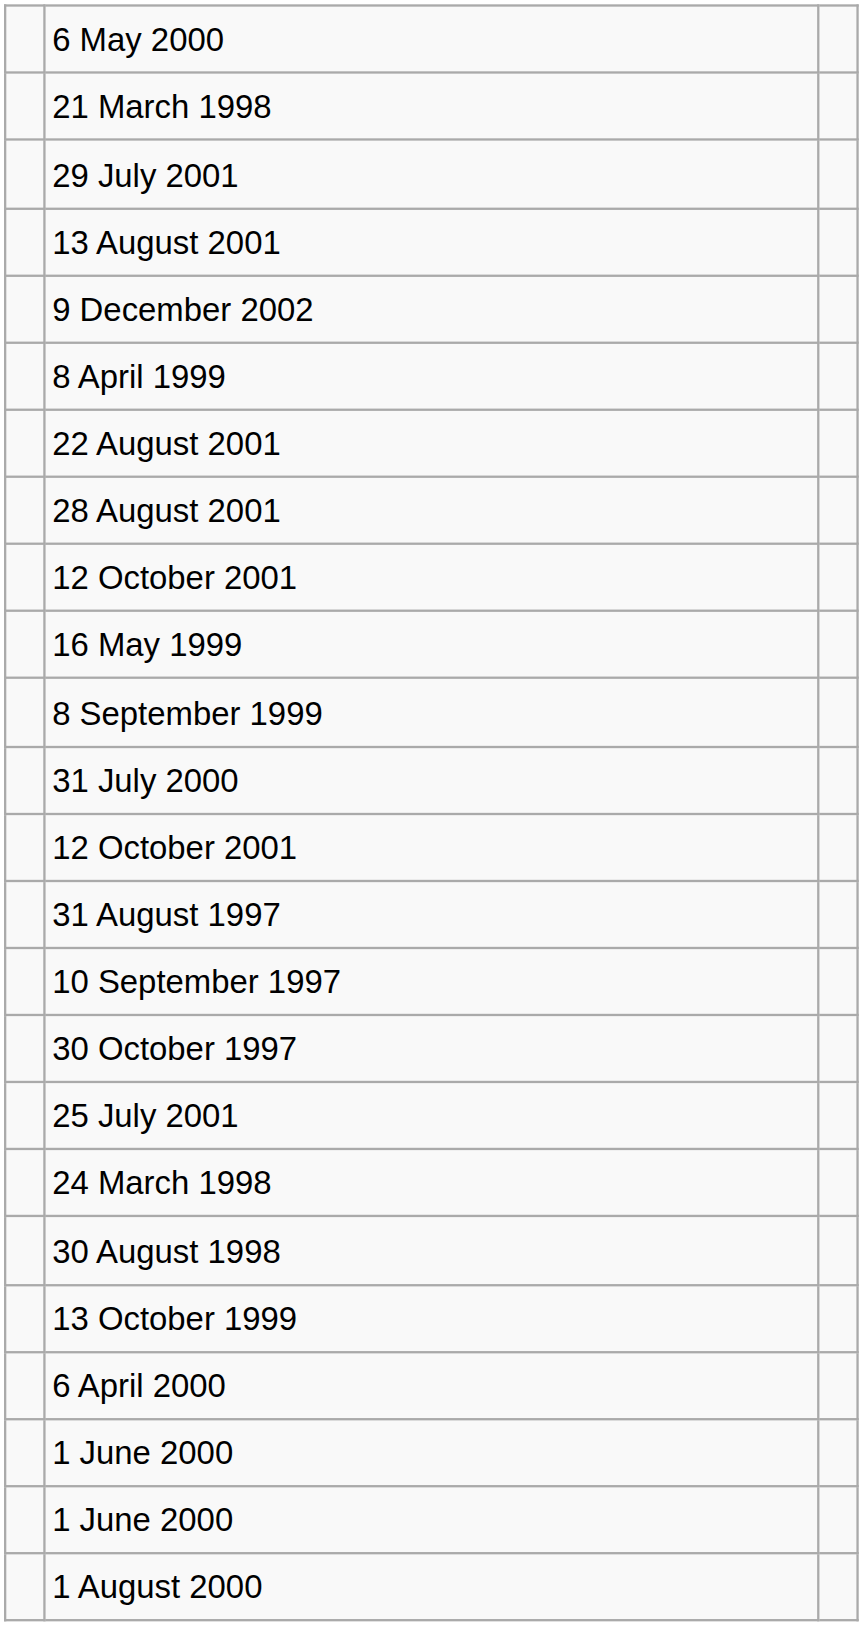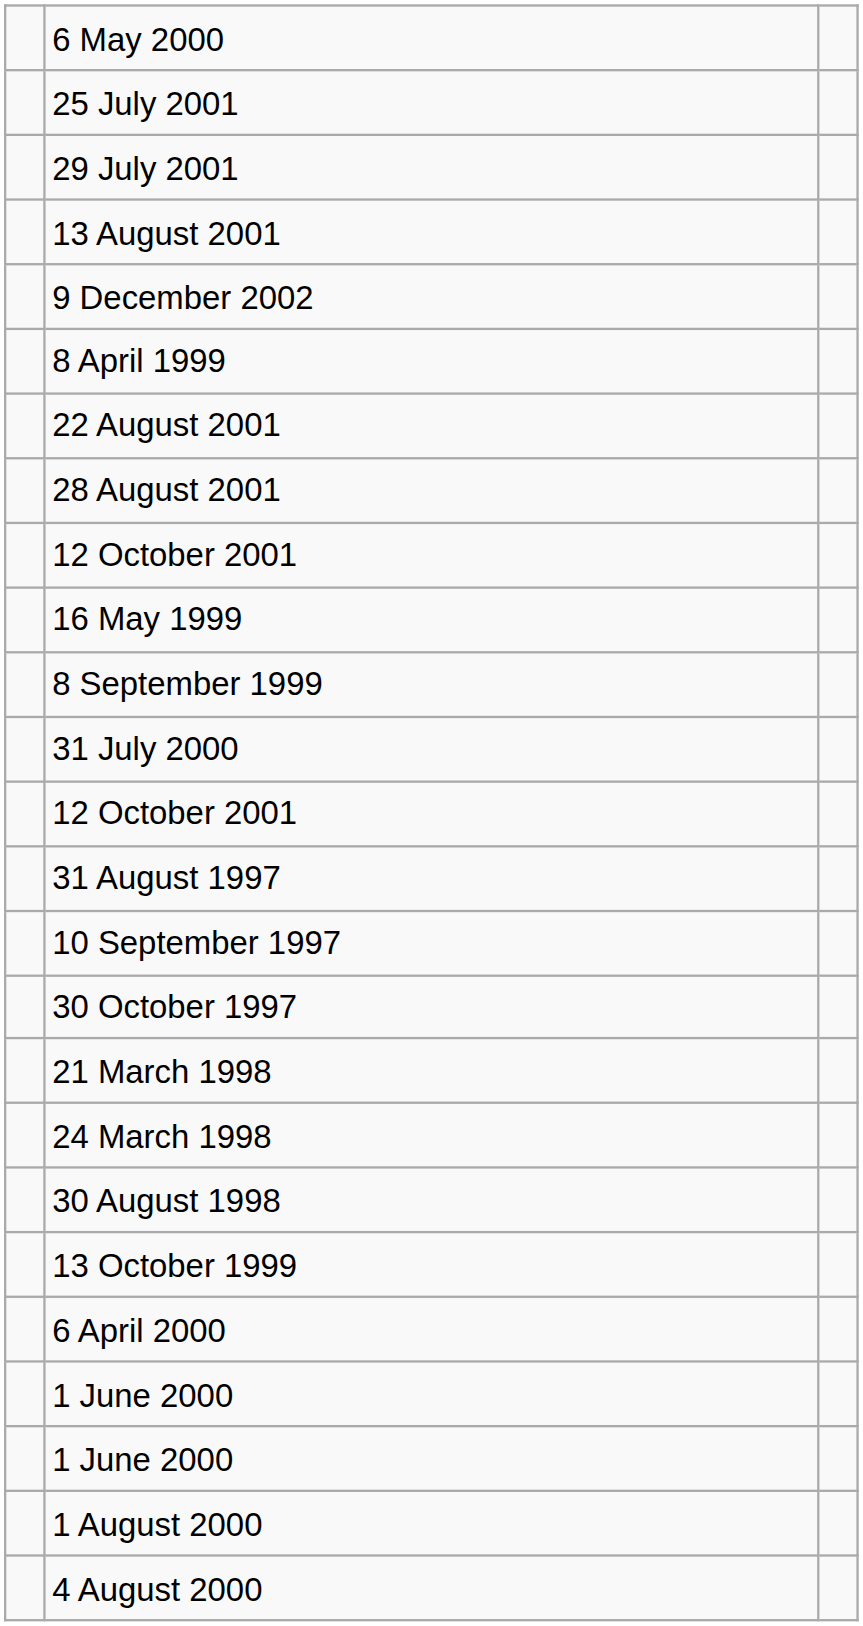rows swapped: 25 July 2001 <-> 21 March 1998
+ row: 4 August 2000
